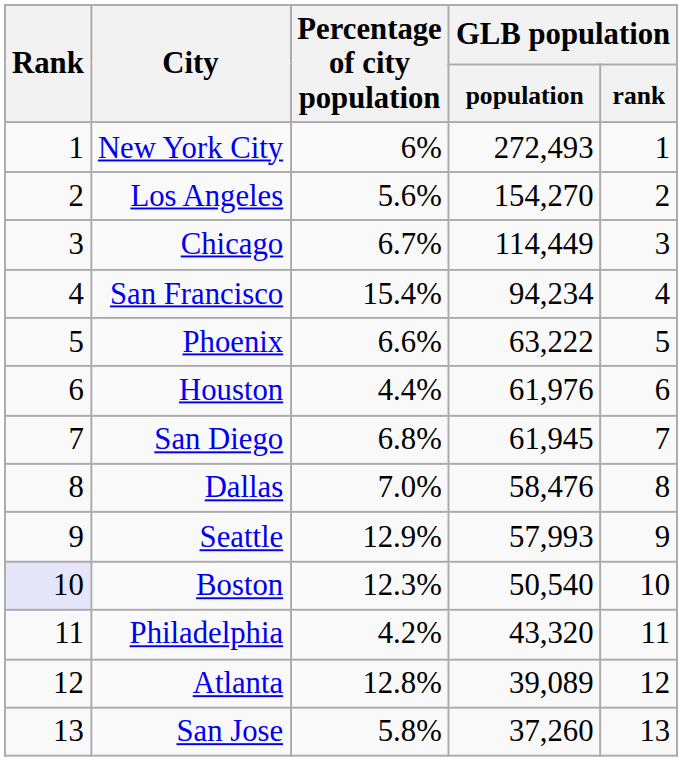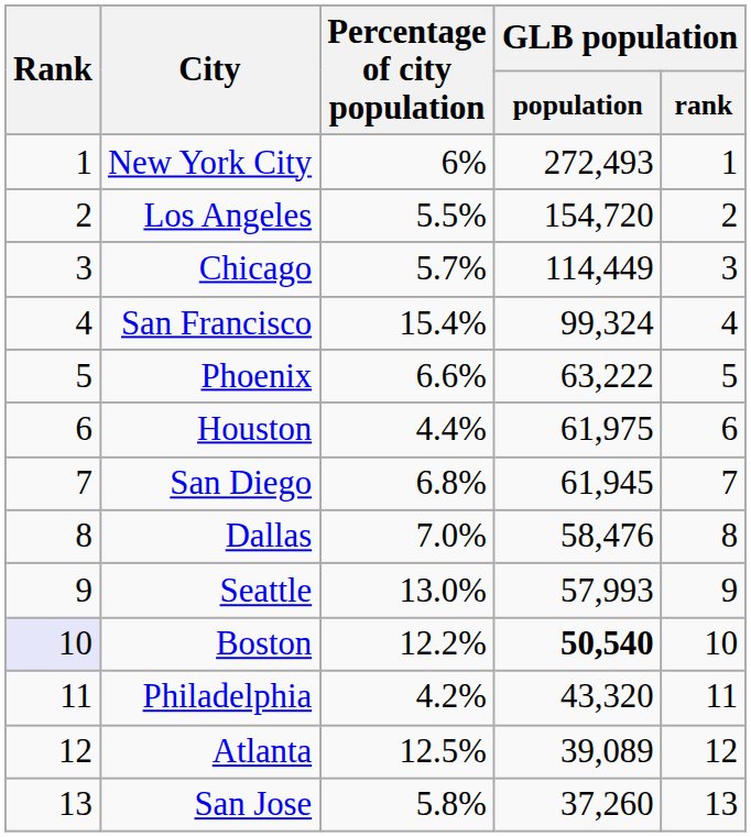Los Angeles | Percentage of city population: 5.6% -> 5.5%
Los Angeles | GLB population / population: 154,270 -> 154,720
Chicago | Percentage of city population: 6.7% -> 5.7%
San Francisco | GLB population / population: 94,234 -> 99,324
Houston | GLB population / population: 61,976 -> 61,975
Seattle | Percentage of city population: 12.9% -> 13.0%
Boston | Percentage of city population: 12.3% -> 12.2%
Boston | GLB population / population: normal -> bold
Atlanta | Percentage of city population: 12.8% -> 12.5%
